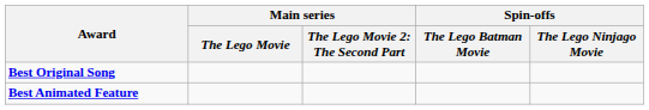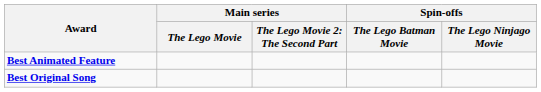rows swapped: Best Animated Feature <-> Best Original Song
